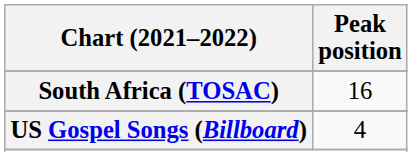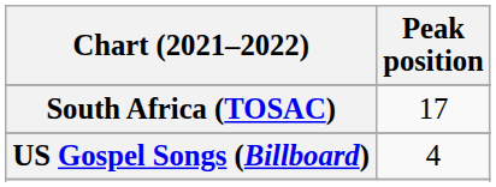South Africa (TOSAC) | Peak position: 16 -> 17
